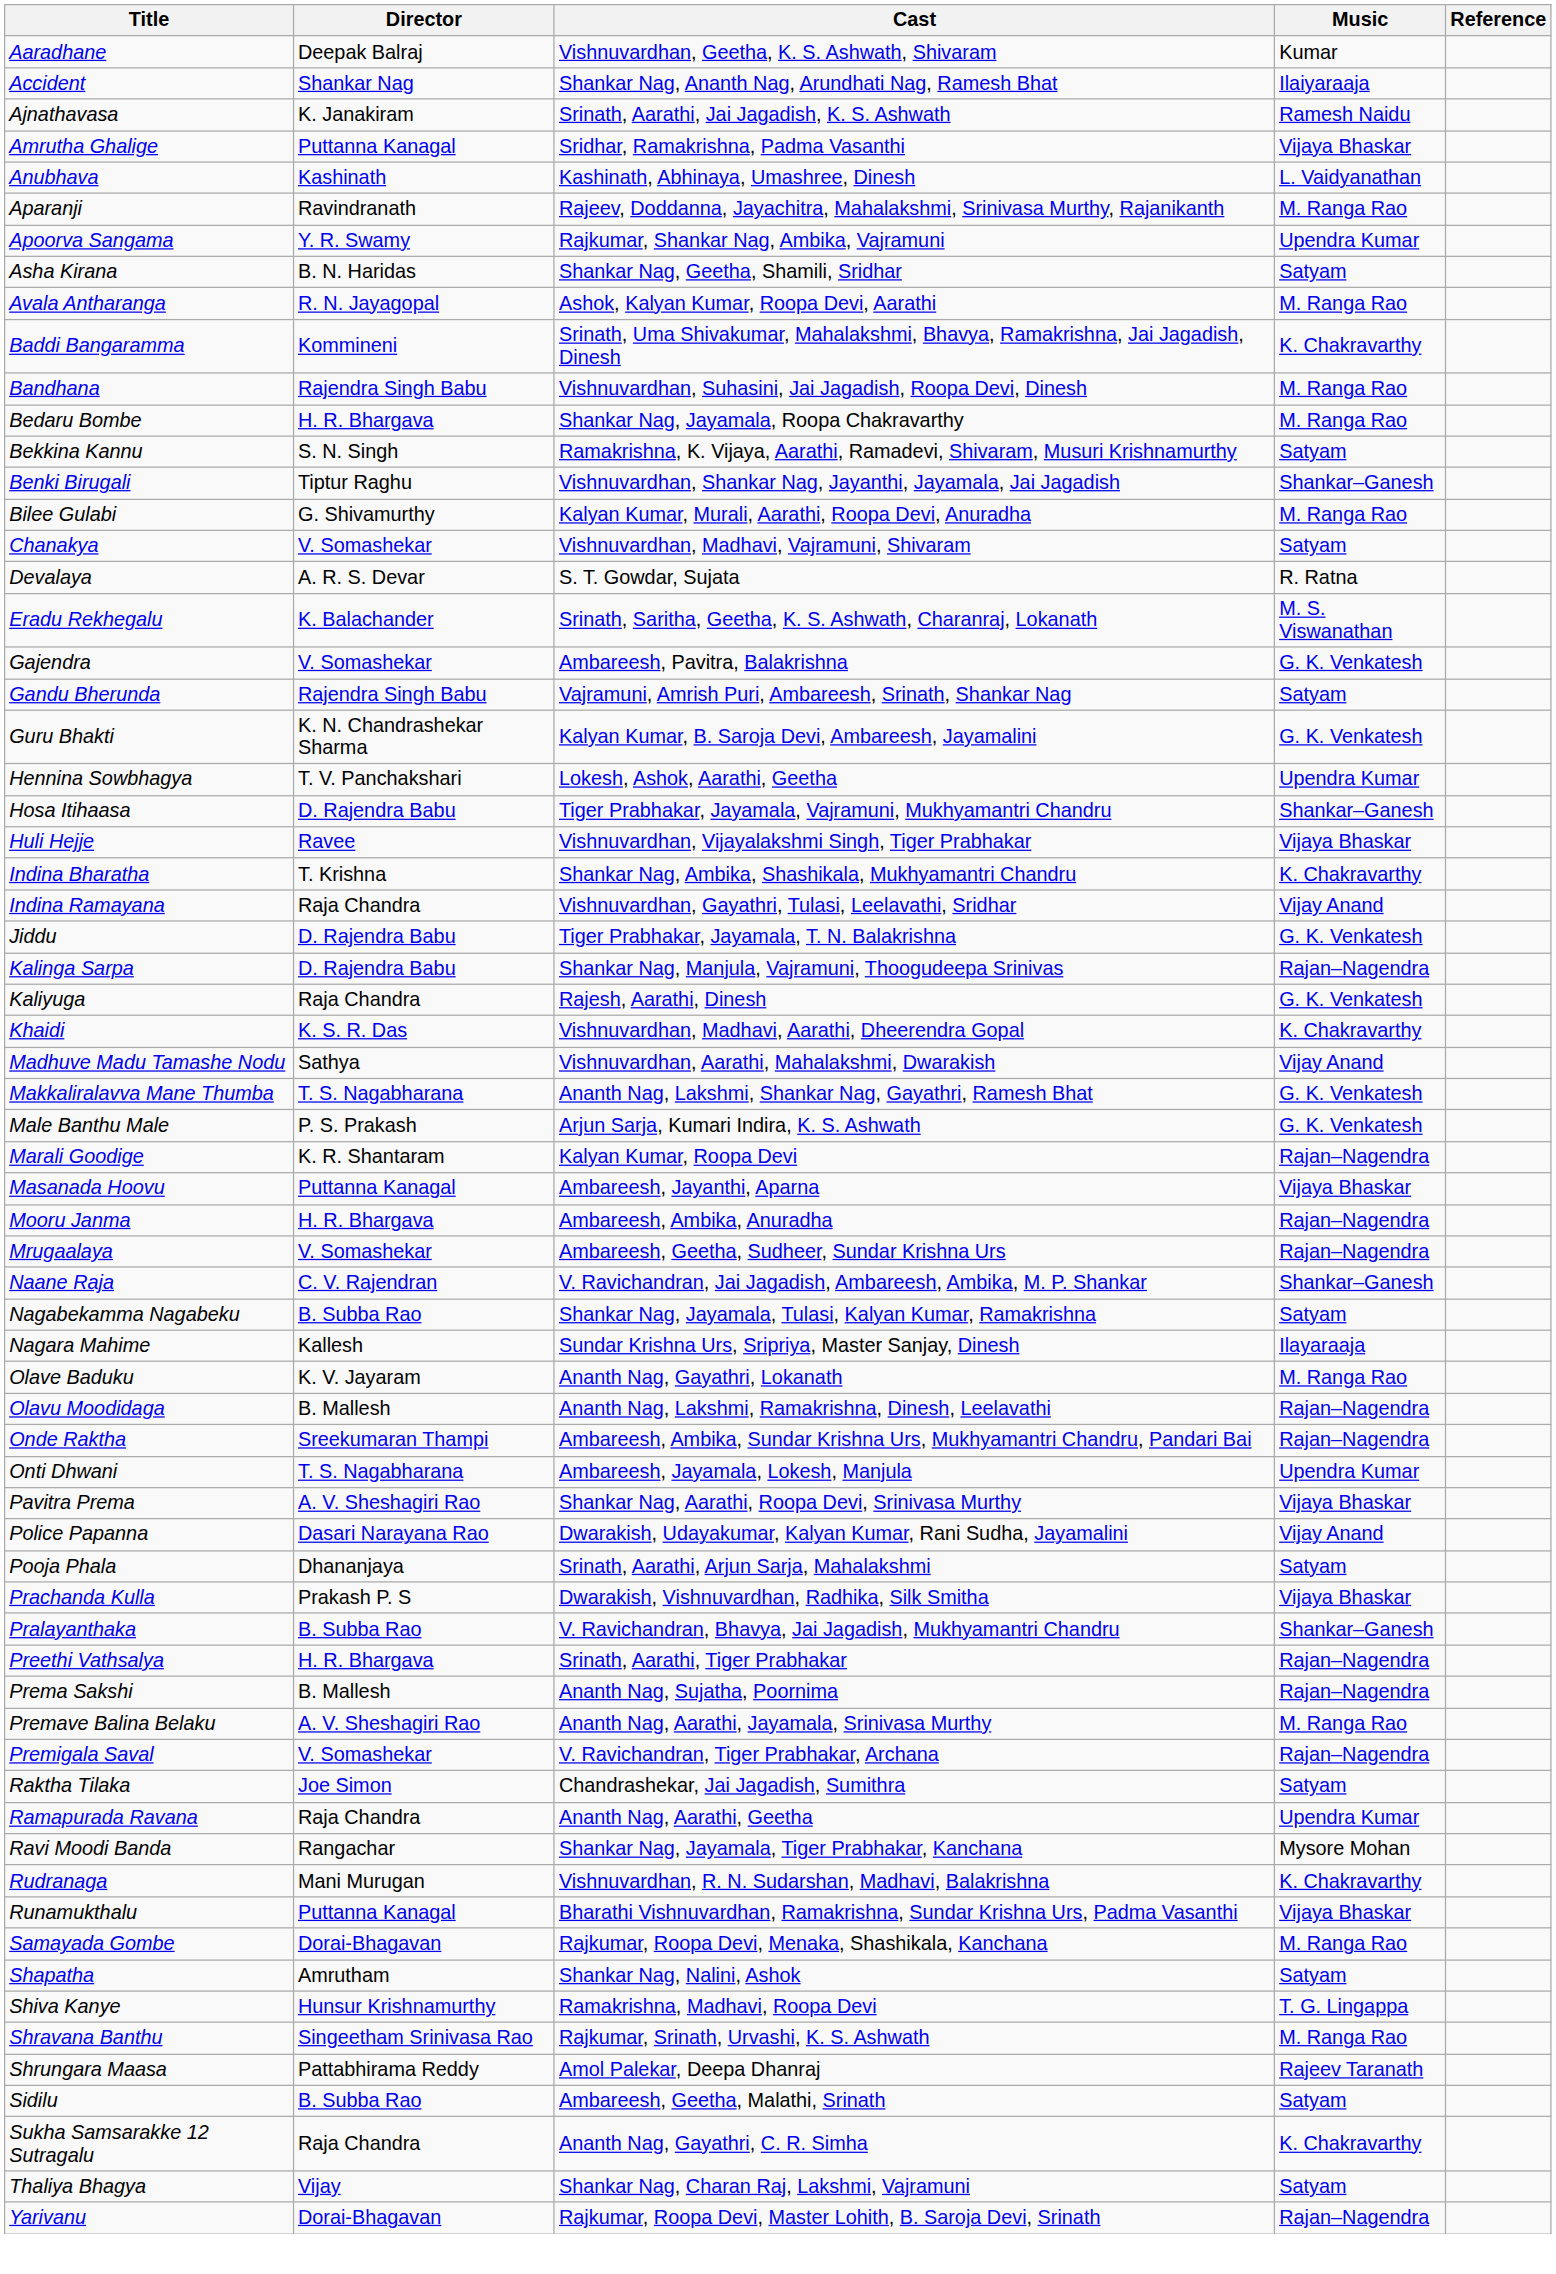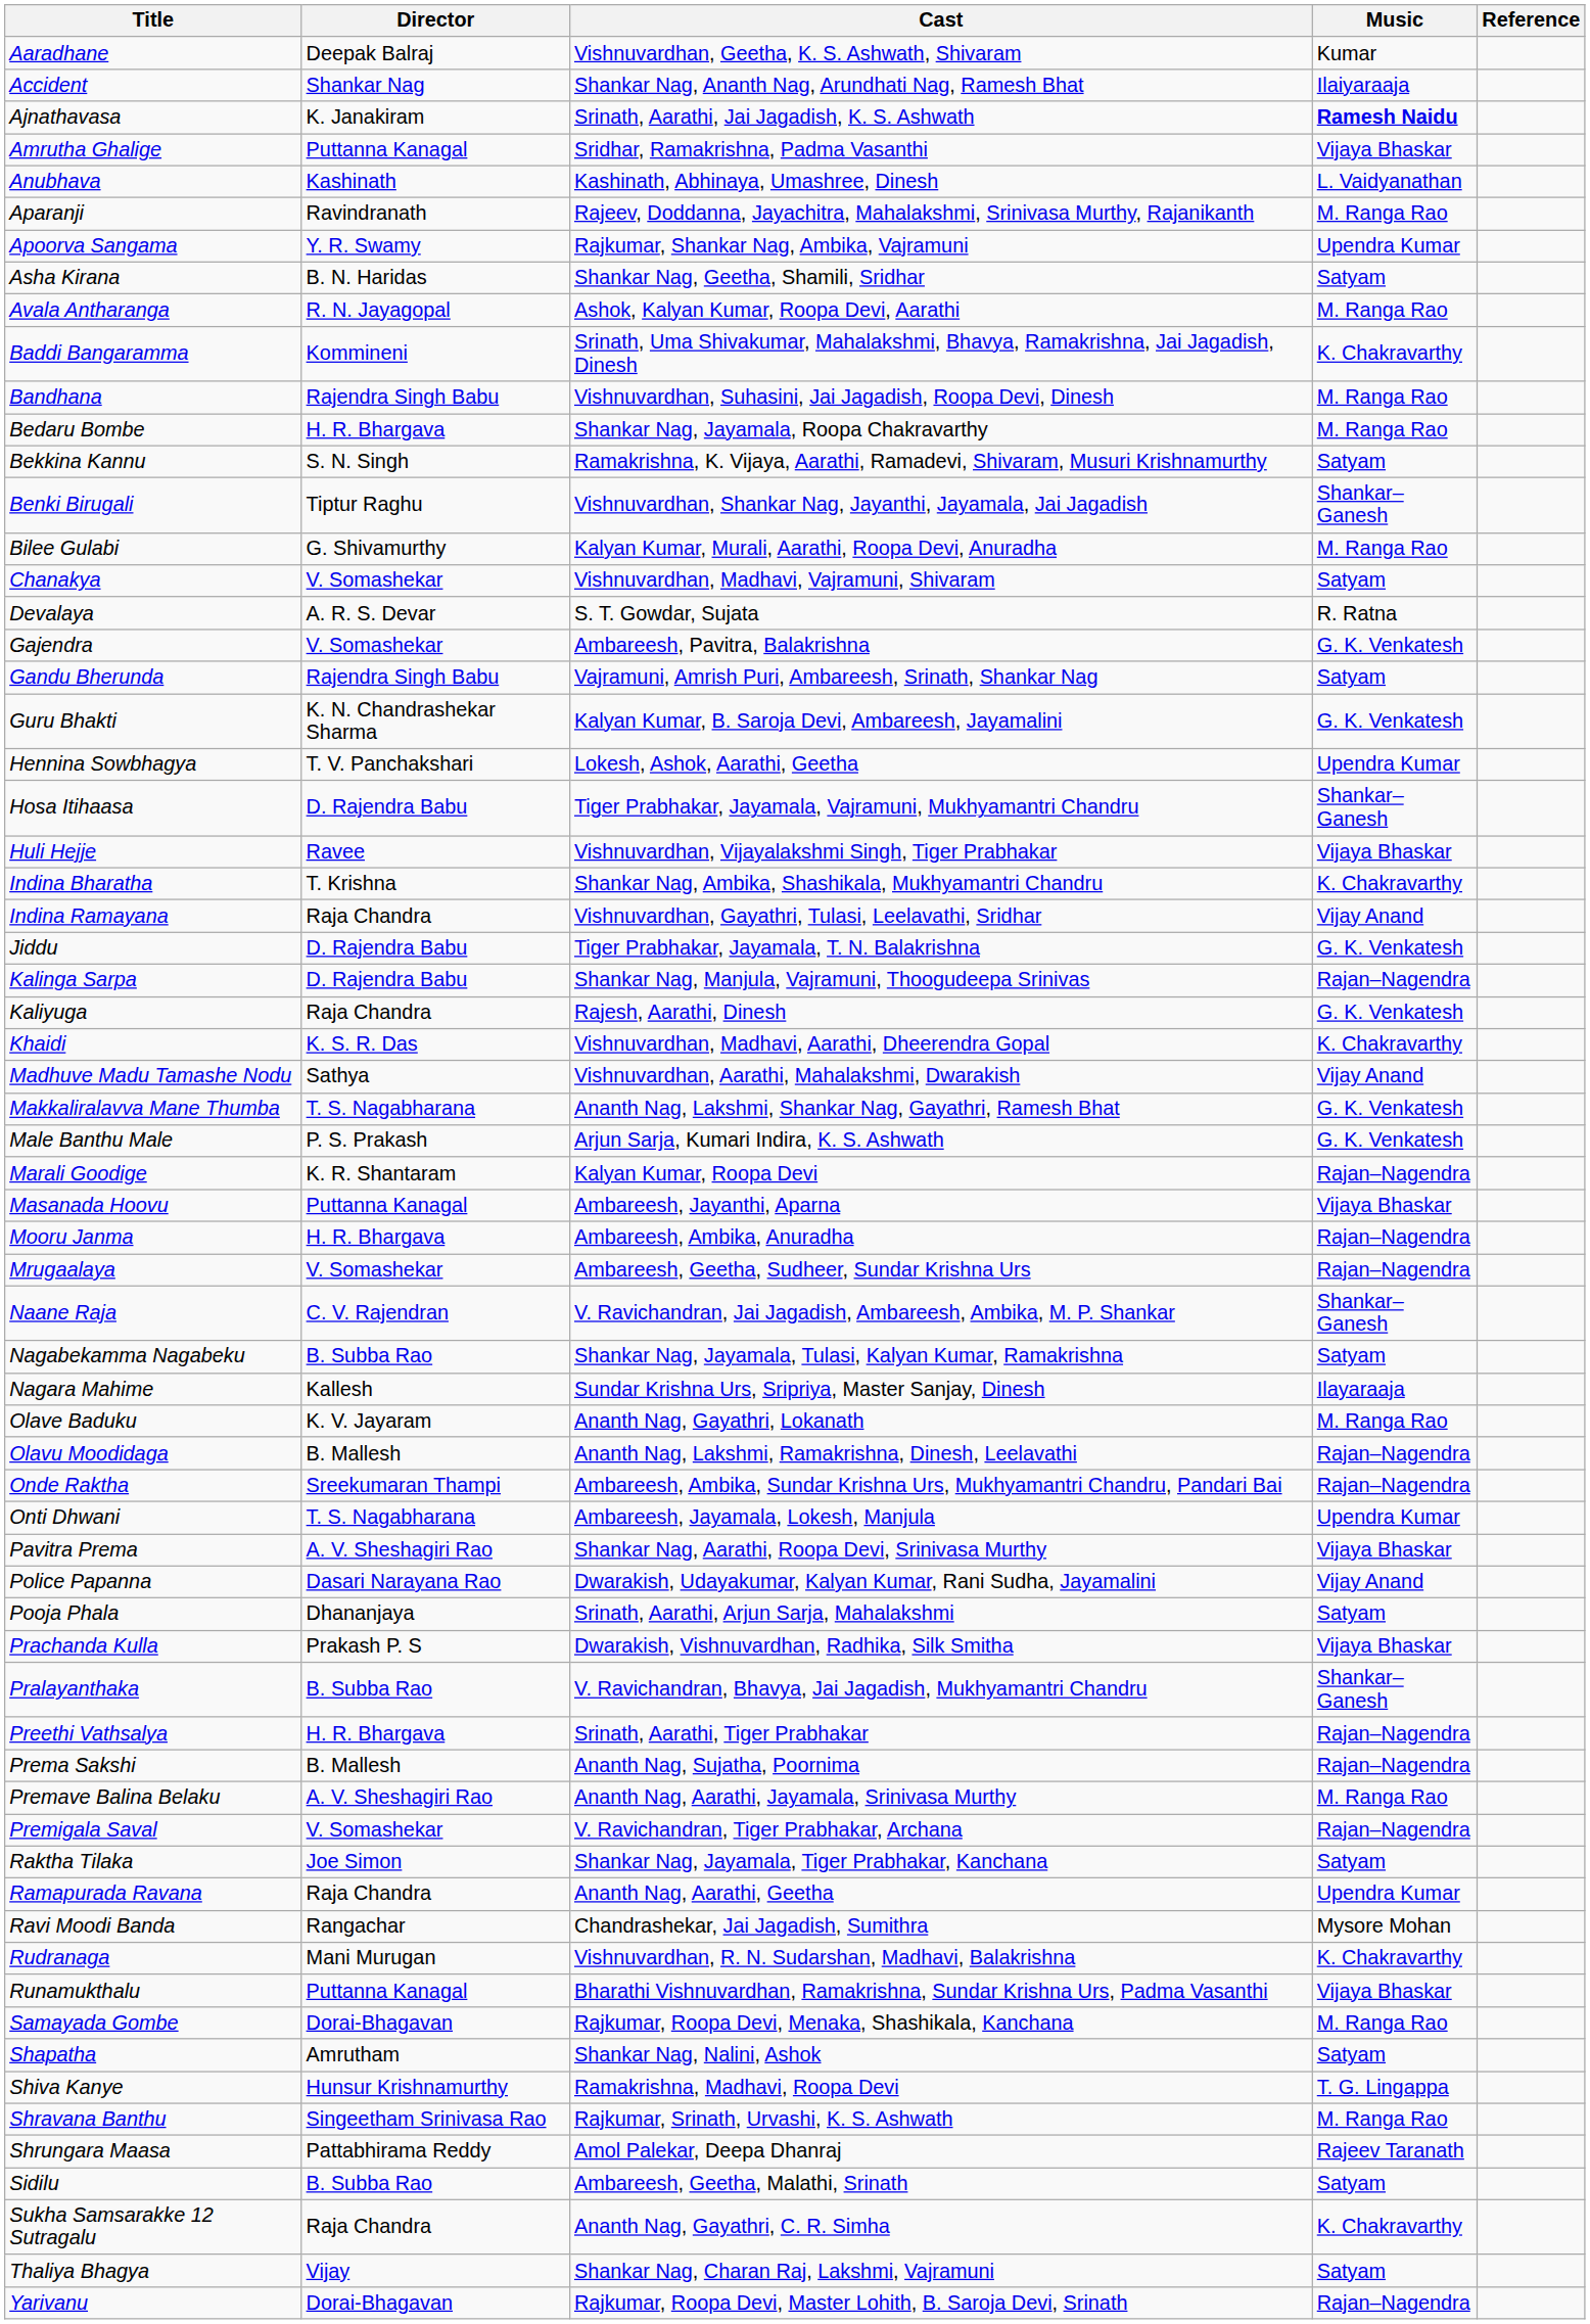Ajnathavasa | Music: normal -> bold
- row: Eradu Rekhegalu | K. Balachander | Srinath, Saritha, Geetha, K. S. Ashwath, Charanraj, Lokanath | M. S. Viswanathan
Raktha Tilaka | Cast: Chandrashekar, Jai Jagadish, Sumithra -> Shankar Nag, Jayamala, Tiger Prabhakar, Kanchana
Ravi Moodi Banda | Cast: Shankar Nag, Jayamala, Tiger Prabhakar, Kanchana -> Chandrashekar, Jai Jagadish, Sumithra
